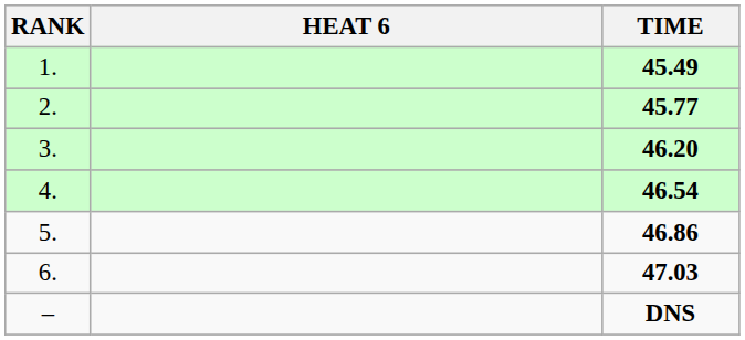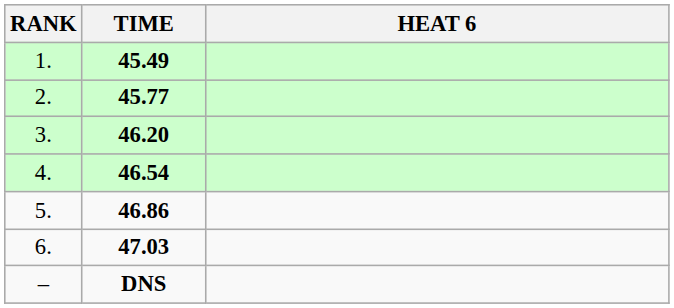columns swapped: HEAT 6 <-> TIME
